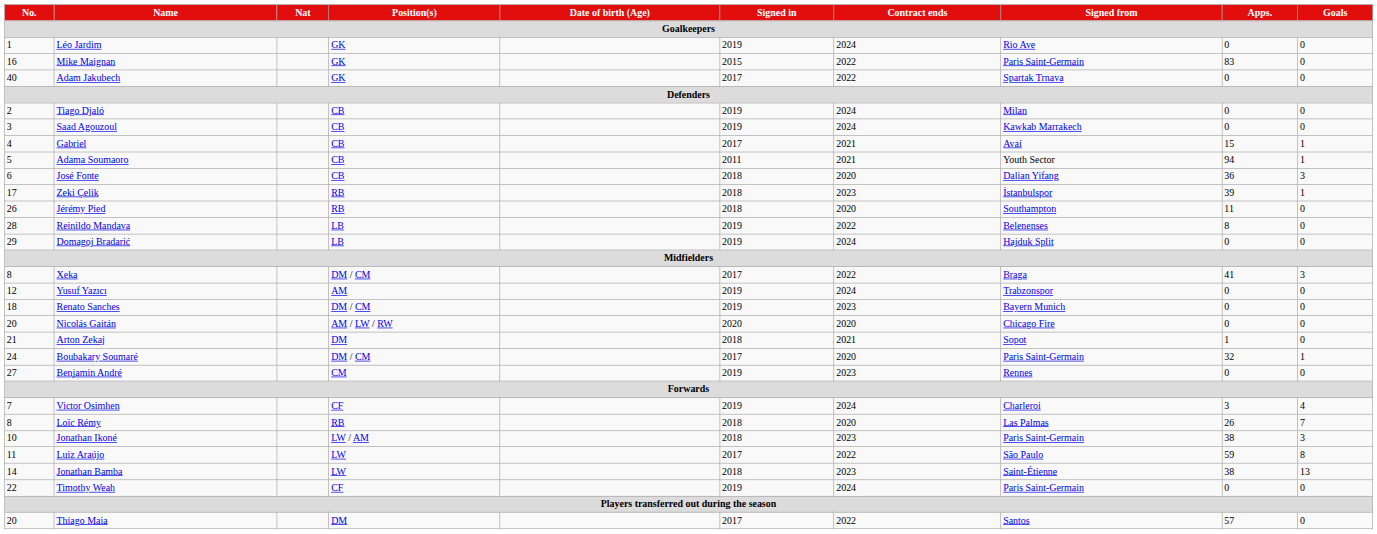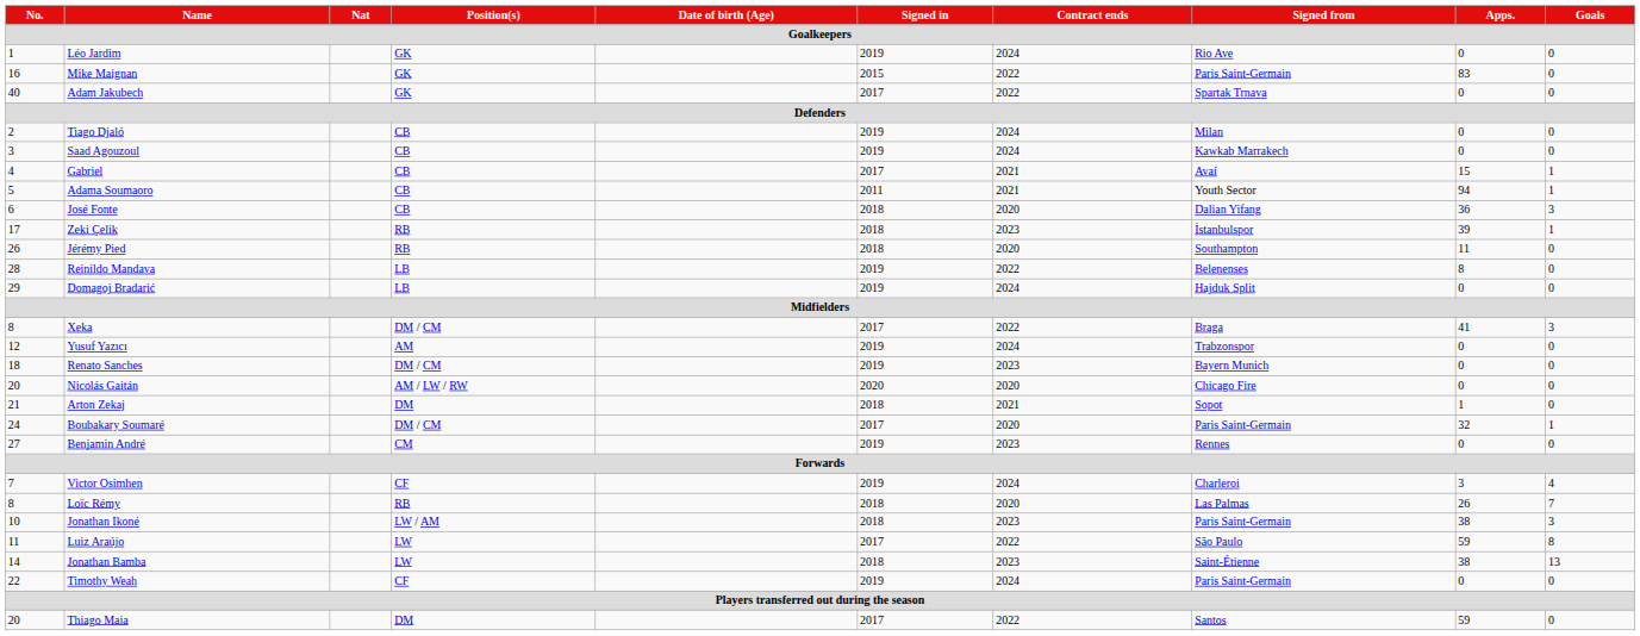Thiago Maia | Apps.: 57 -> 59
